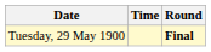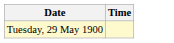- column: Round | Final
